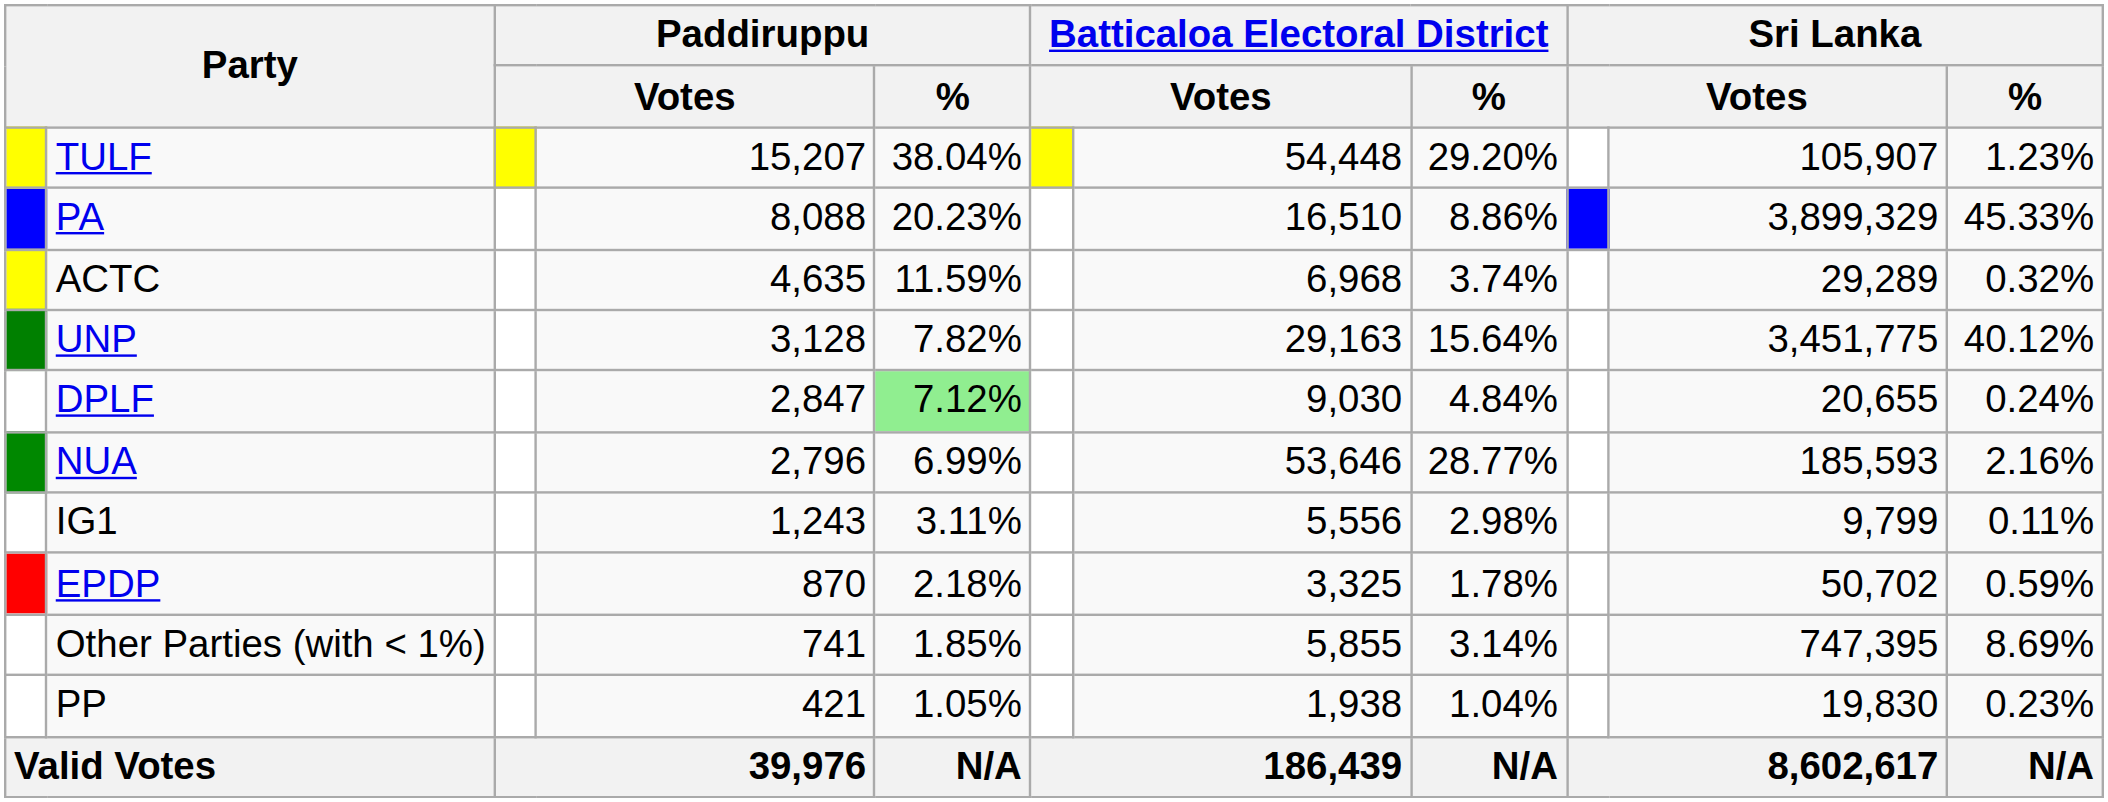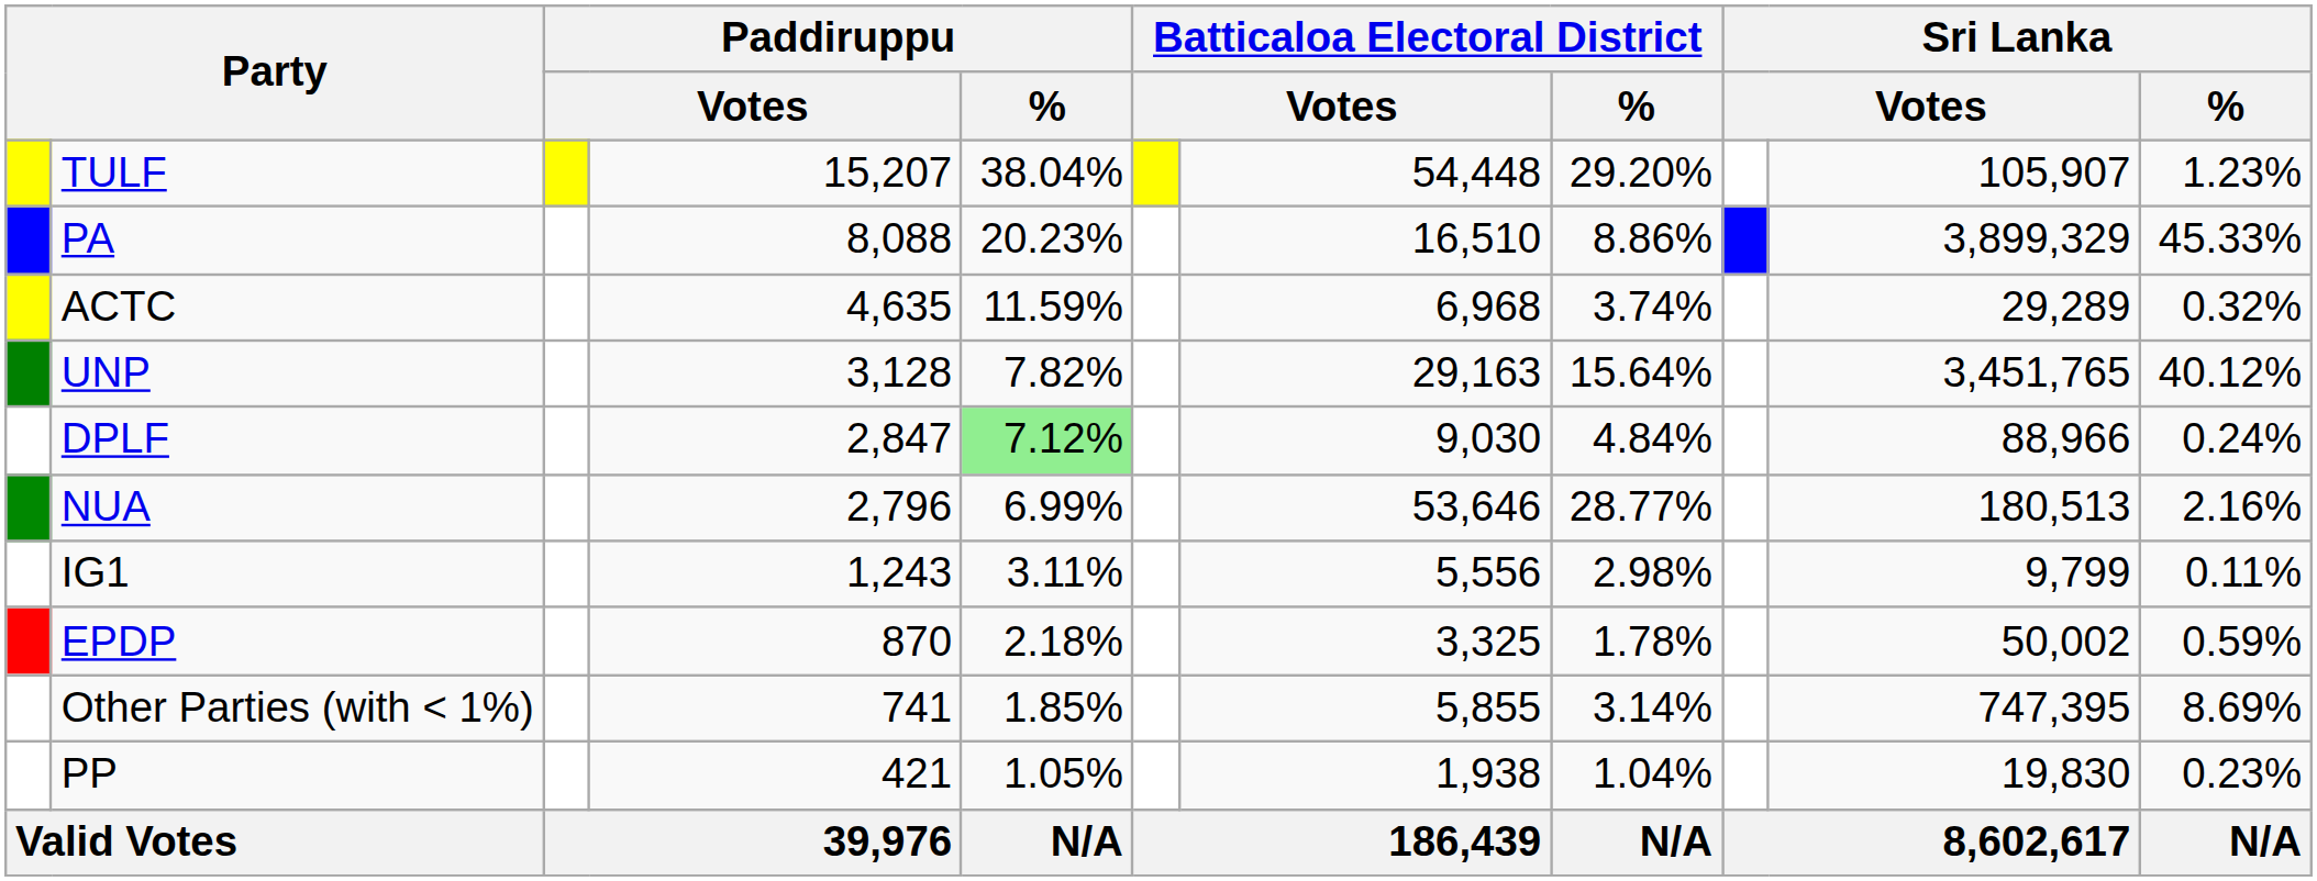UNP | column 10: 3,451,775 -> 3,451,765
DPLF | column 10: 20,655 -> 88,966
NUA | column 10: 185,593 -> 180,513
EPDP | column 10: 50,702 -> 50,002
